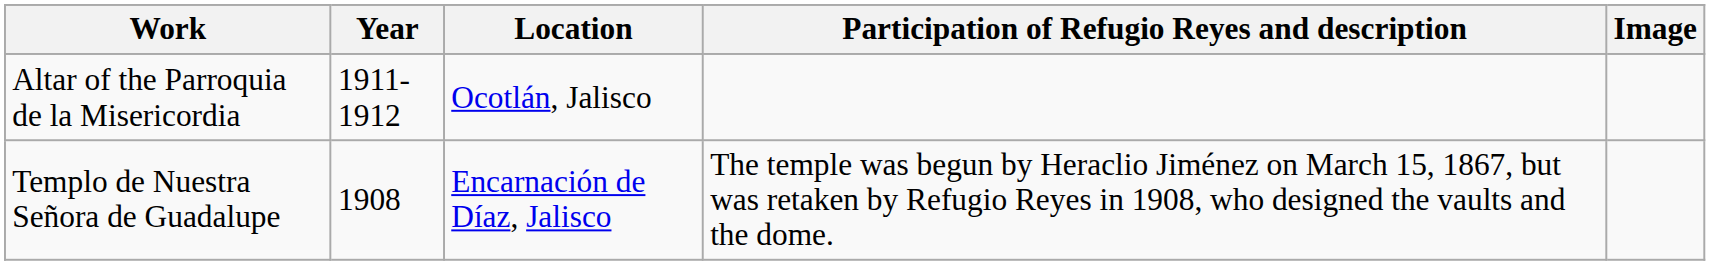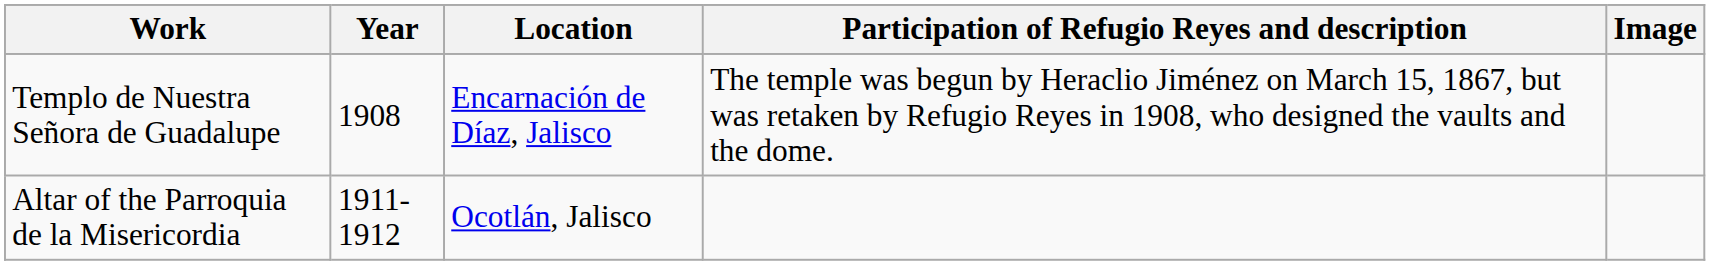rows swapped: Templo de Nuestra Señora de Guadalupe <-> Altar of the Parroquia de la Misericordia
